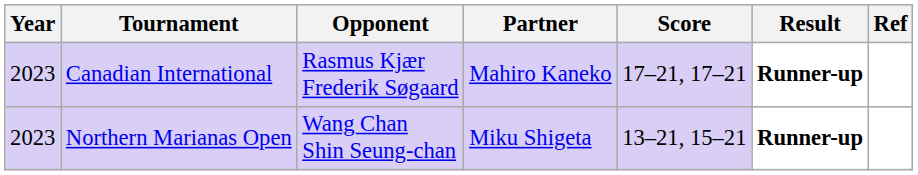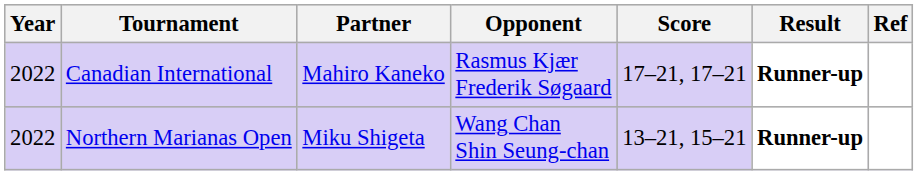columns swapped: Partner <-> Opponent
Canadian International | Year: 2023 -> 2022
Northern Marianas Open | Year: 2023 -> 2022
